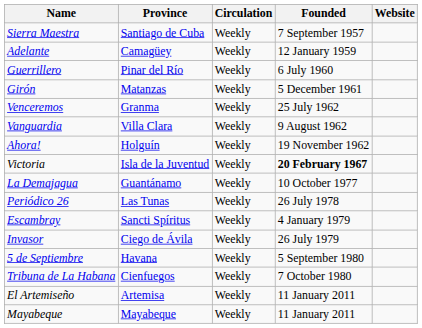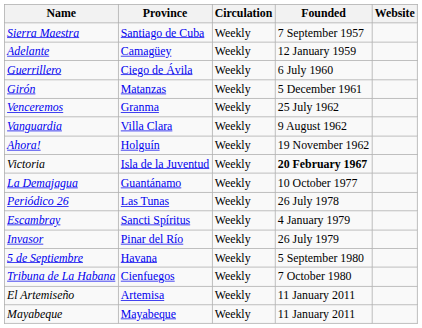Guerrillero | Province: Pinar del Río -> Ciego de Ávila
Invasor | Province: Ciego de Ávila -> Pinar del Río
